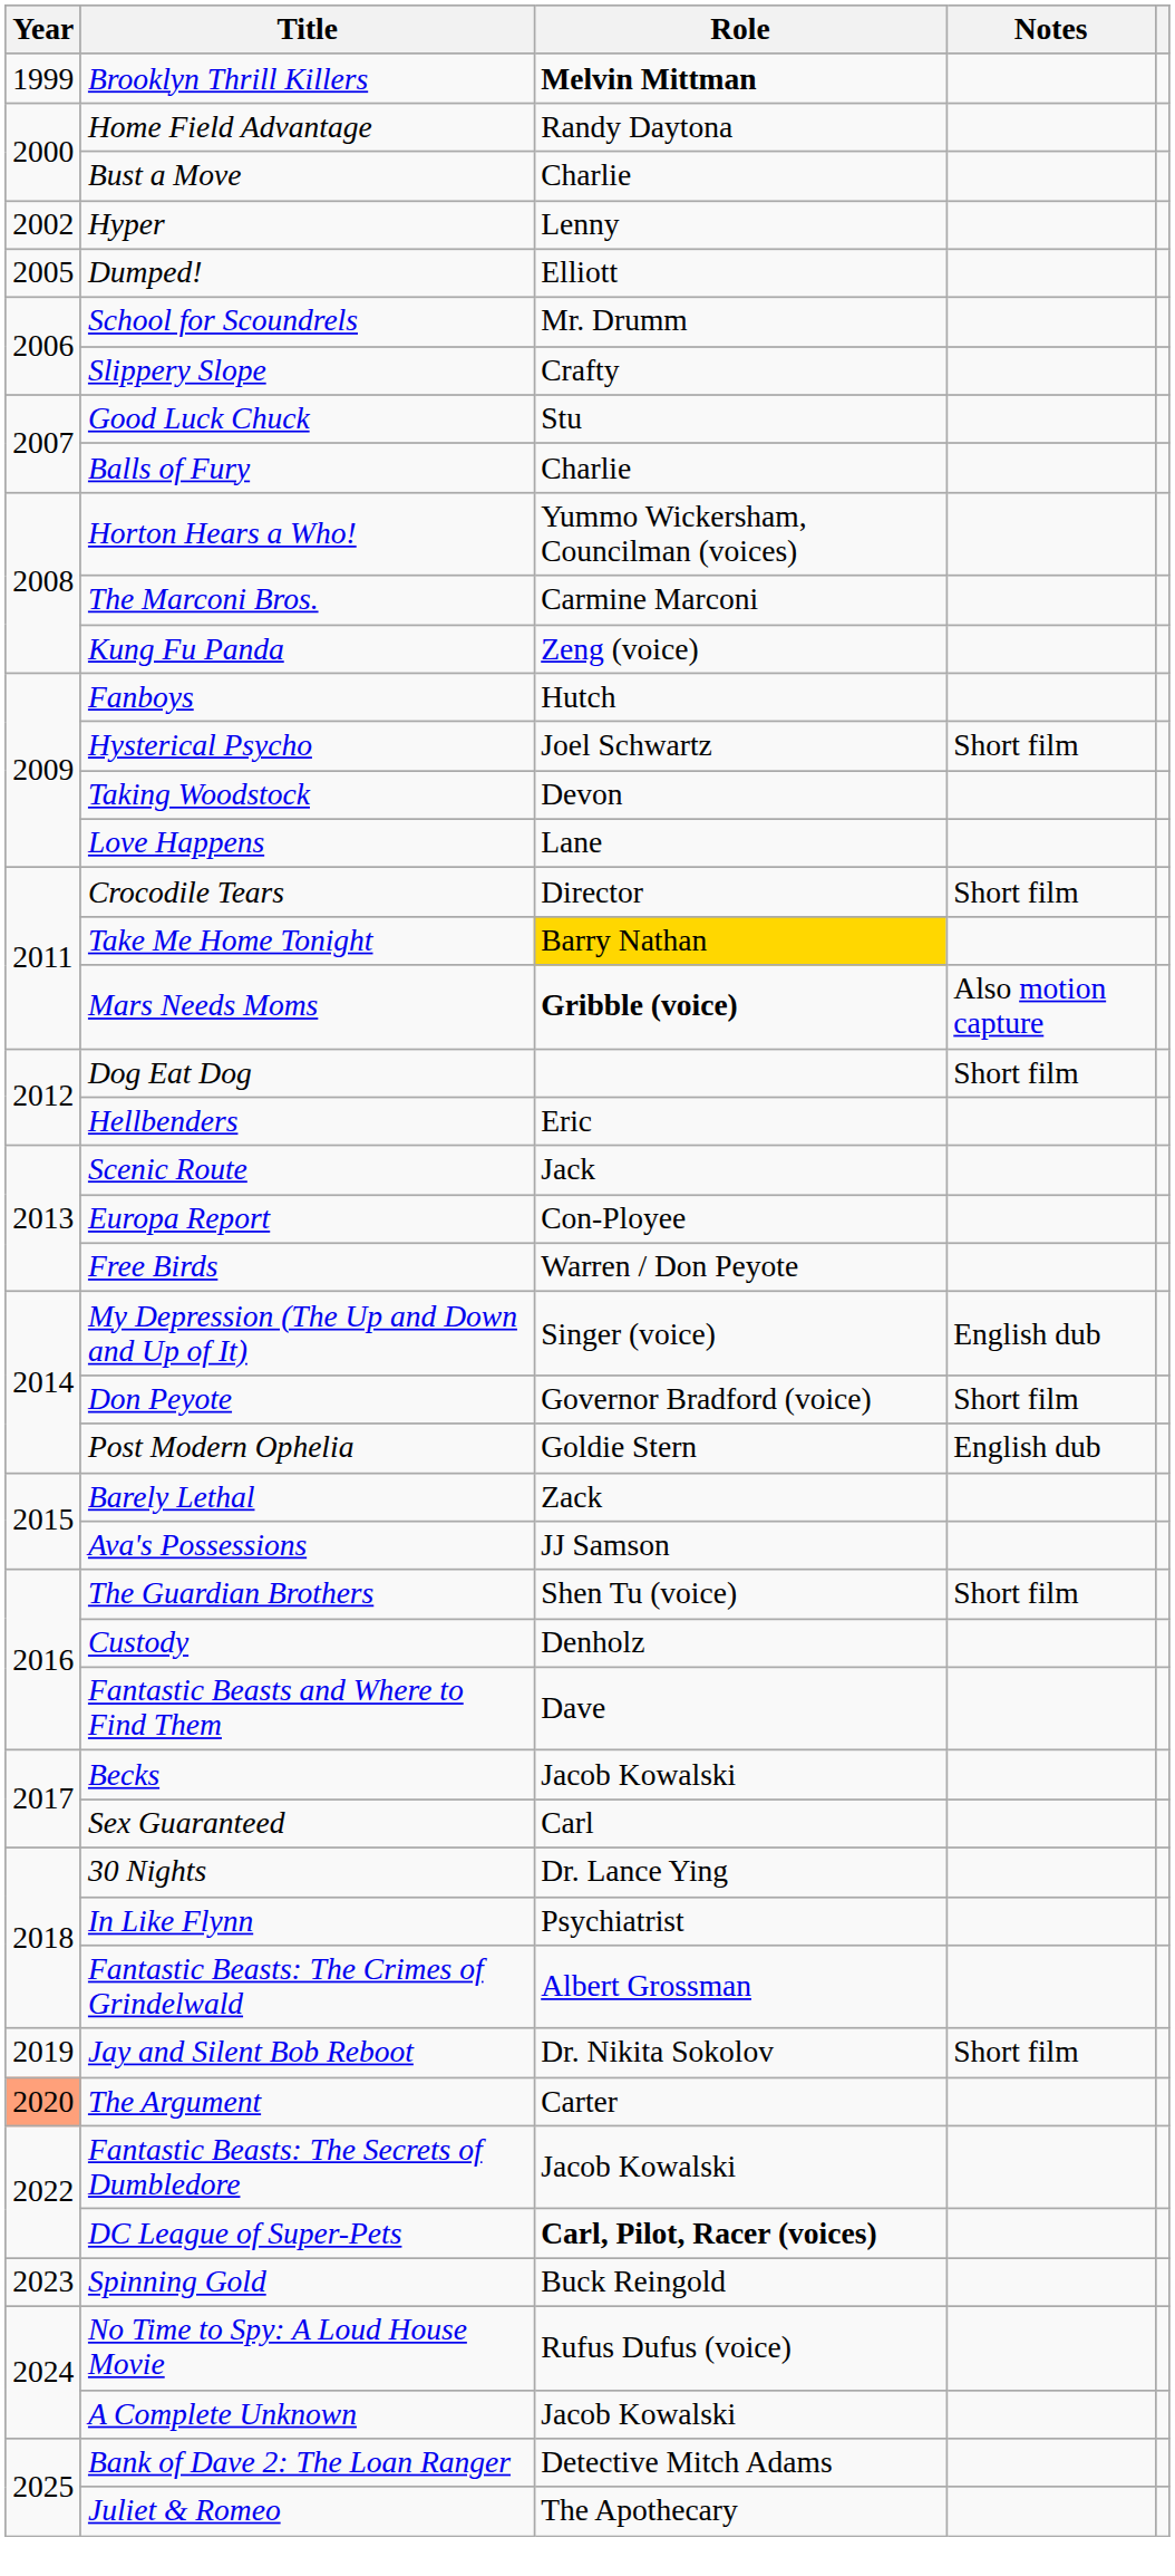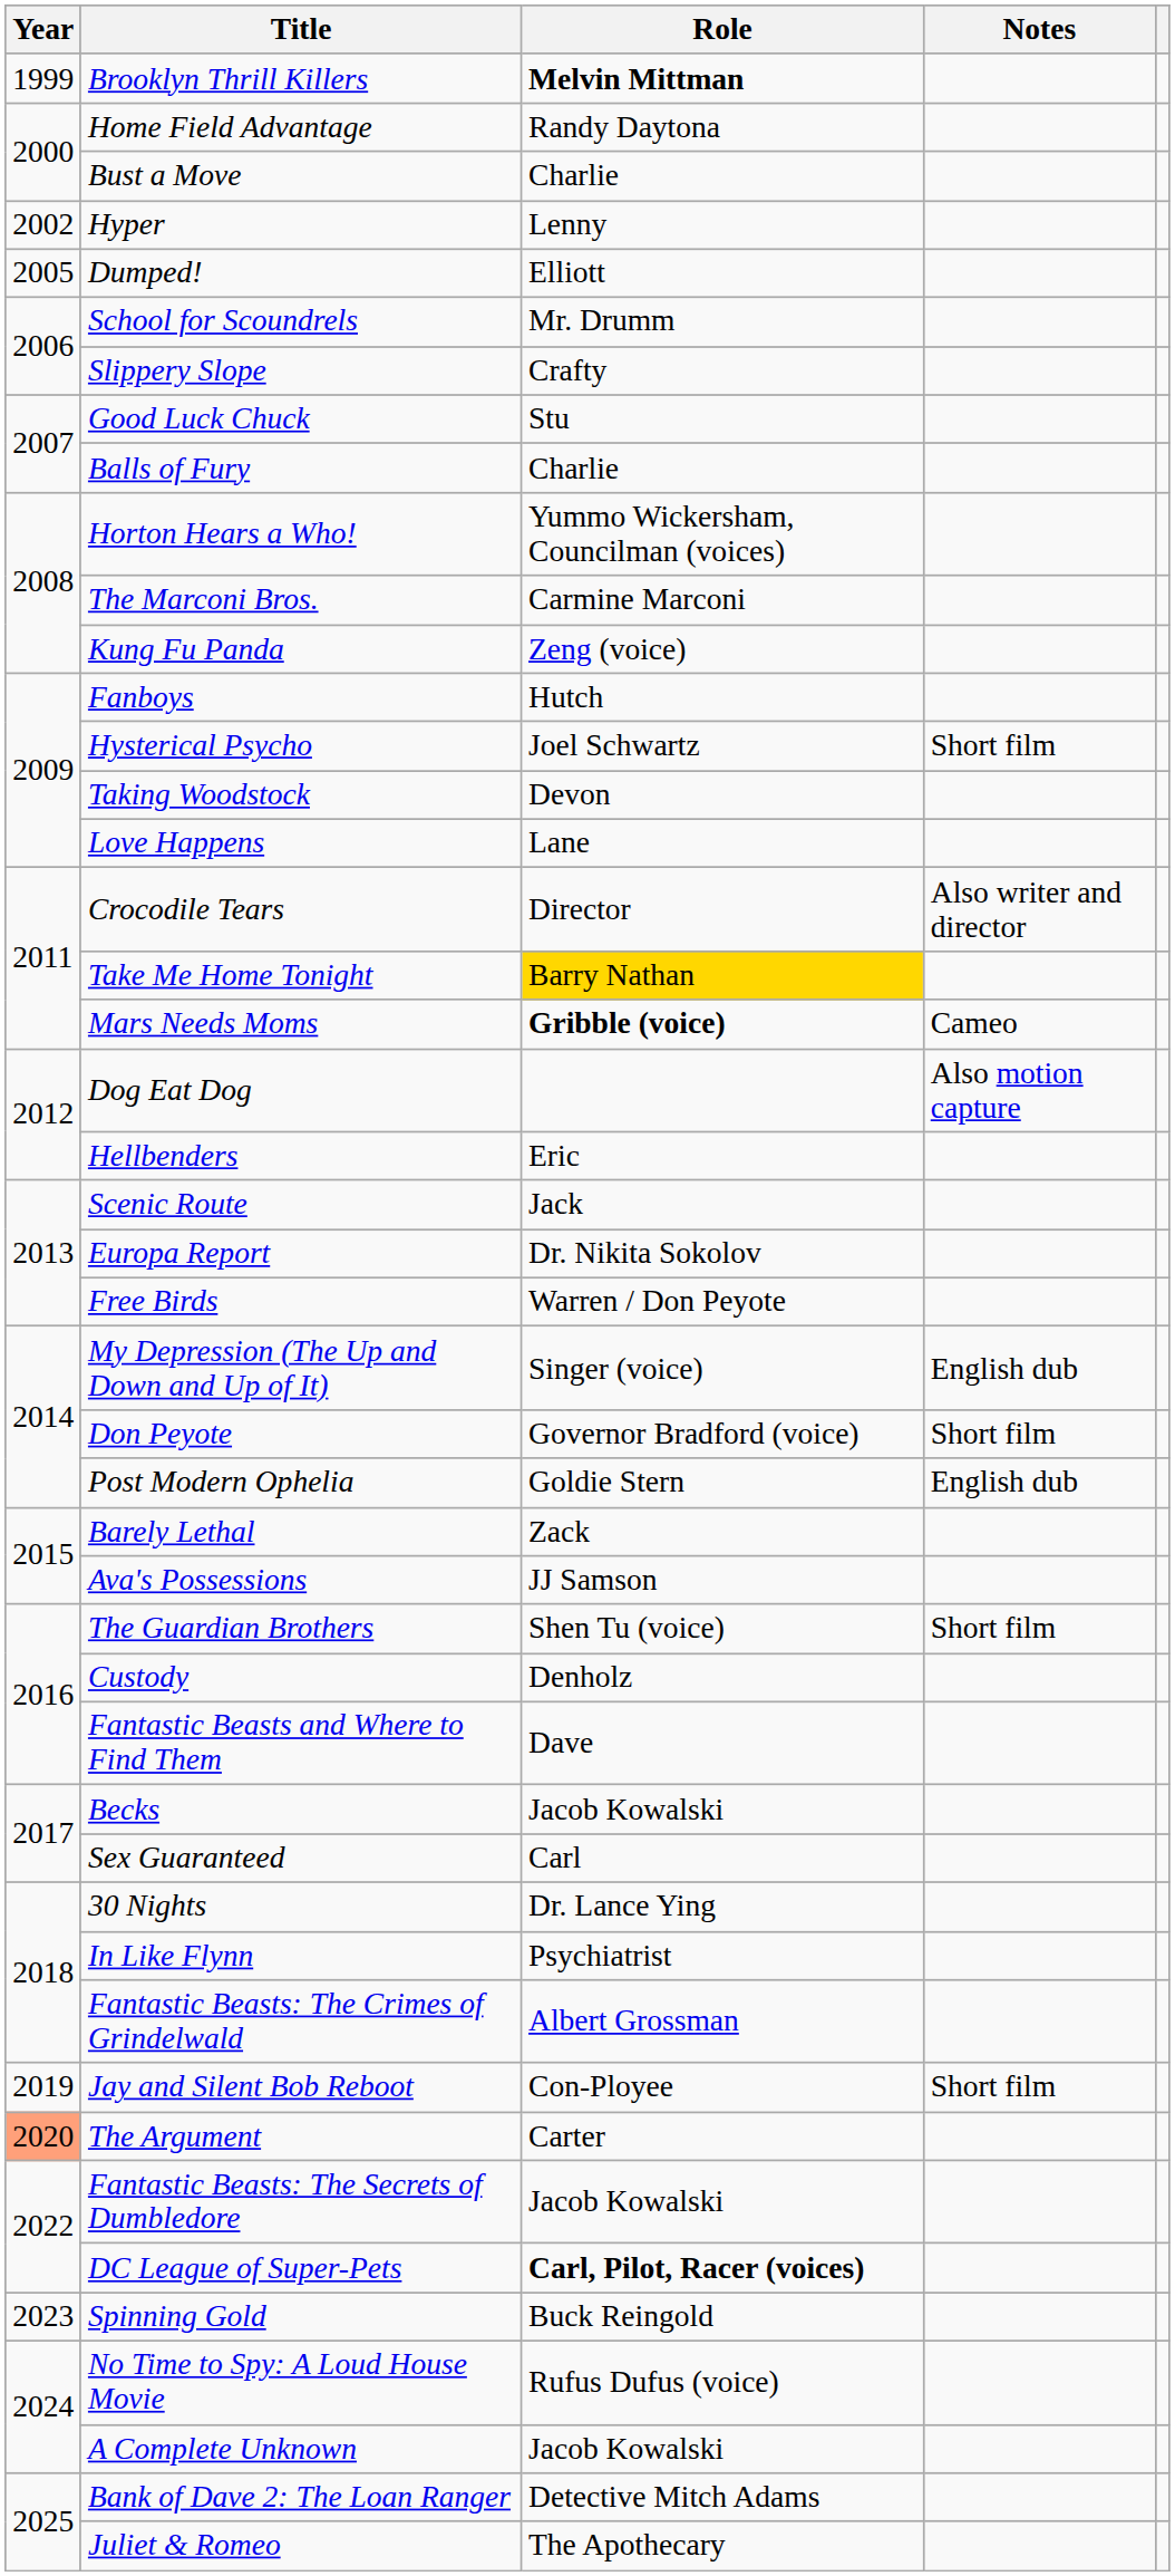Crocodile Tears | Notes: Short film -> Also writer and director
Mars Needs Moms | Notes: Also motion capture -> Cameo
Dog Eat Dog | Notes: Short film -> Also motion capture
Europa Report | Role: Con-Ployee -> Dr. Nikita Sokolov
Jay and Silent Bob Reboot | Role: Dr. Nikita Sokolov -> Con-Ployee
